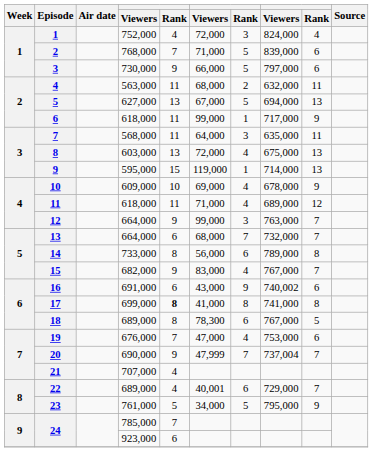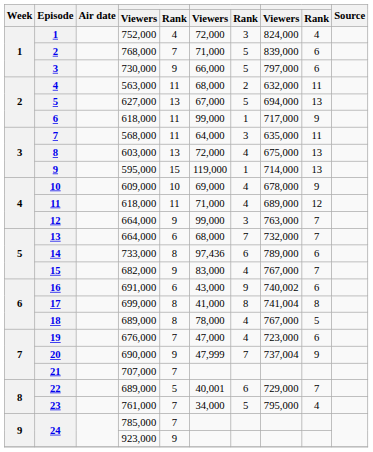14 | column 6: 56,000 -> 97,436
14 | column 9: 8 -> 6
17 | column 5: bold -> normal
17 | column 8: 741,000 -> 741,004
18 | column 6: 78,300 -> 78,000
18 | column 7: 6 -> 4
19 | column 8: 753,000 -> 723,000
20 | column 9: 7 -> 9
21 | column 5: 4 -> 7
22 | column 5: 4 -> 5
23 | column 5: 5 -> 7
23 | column 9: 9 -> 4
24 / 923,000 | column 5: 6 -> 9
